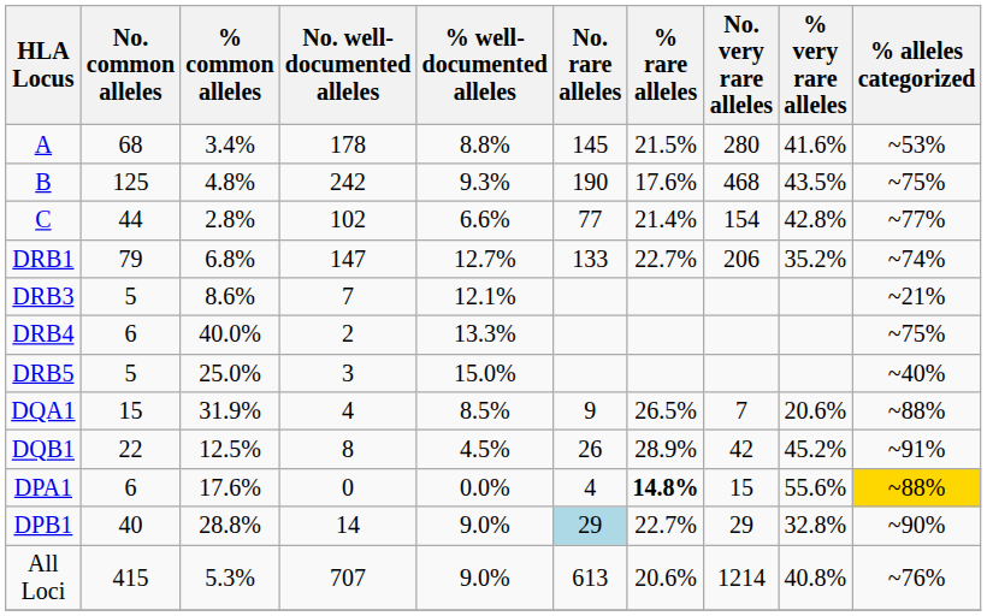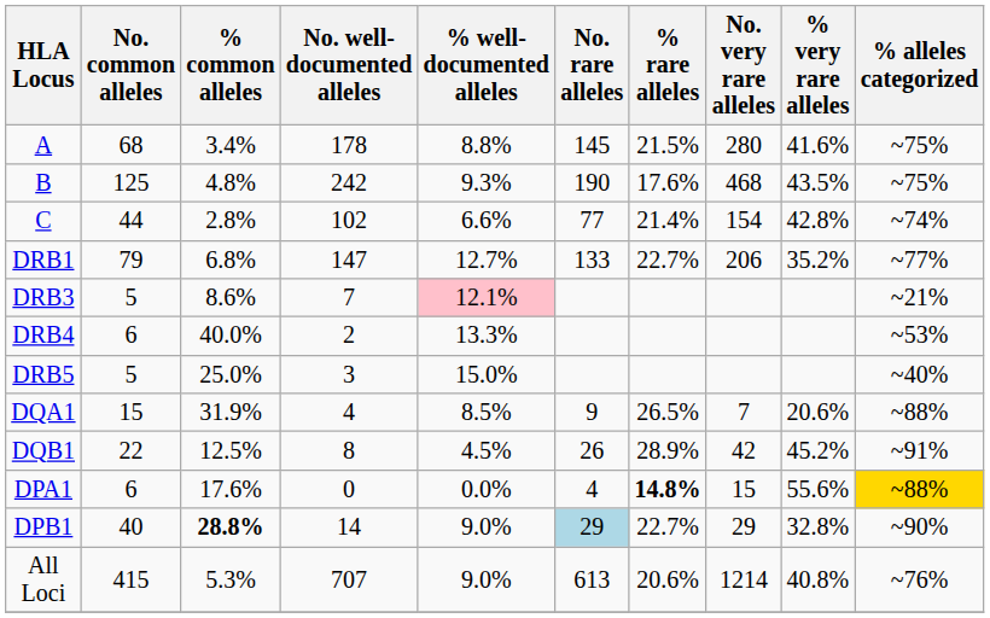A | % alleles categorized: ~53% -> ~75%
C | % alleles categorized: ~77% -> ~74%
DRB1 | % alleles categorized: ~74% -> ~77%
DRB3 | % well-documented alleles: no background -> pink background
DRB4 | % alleles categorized: ~75% -> ~53%
DPB1 | % common alleles: normal -> bold
